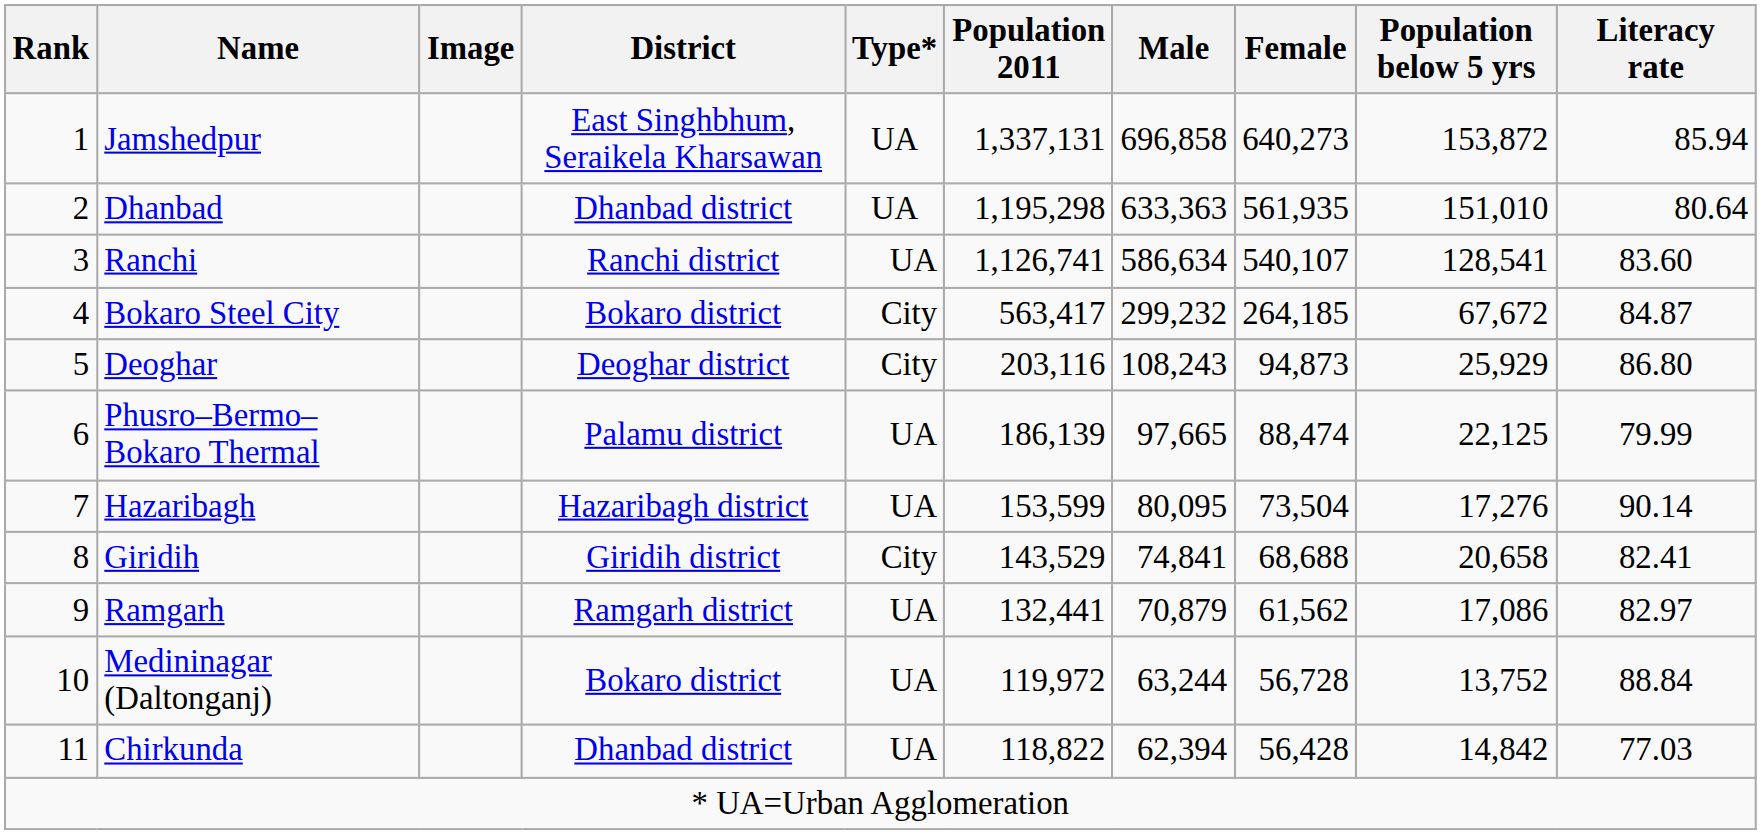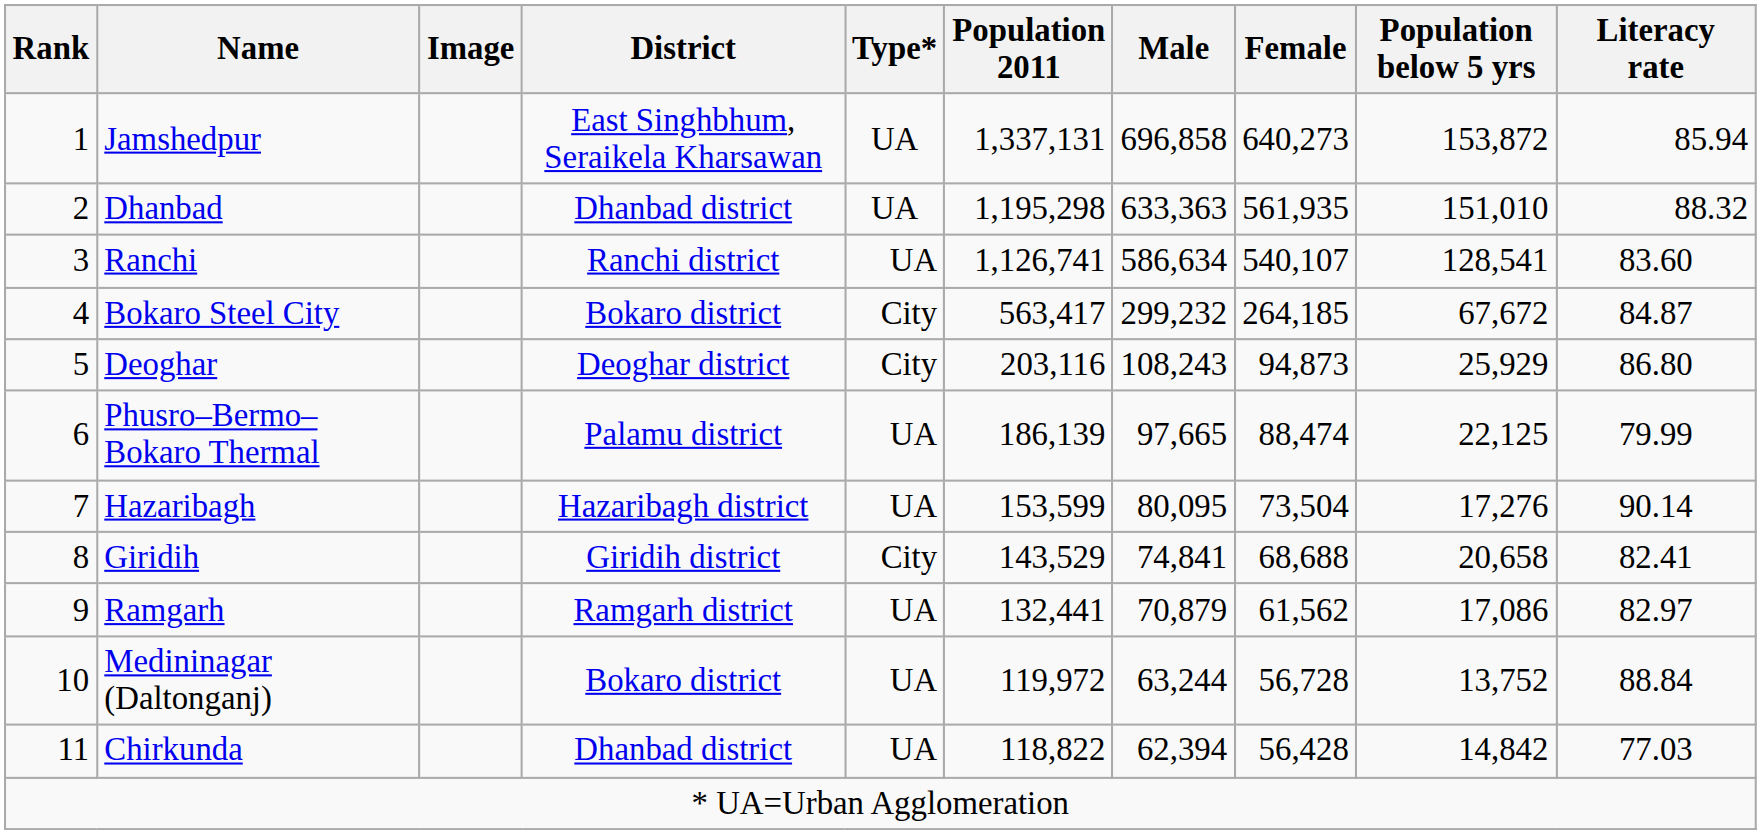Dhanbad | Literacy rate: 80.64 -> 88.32
